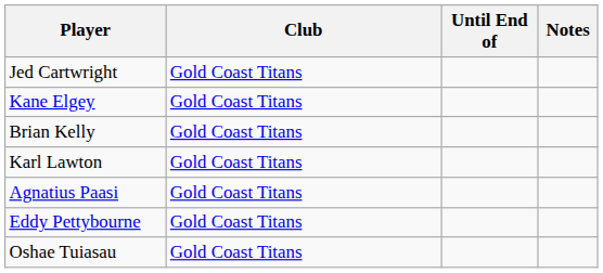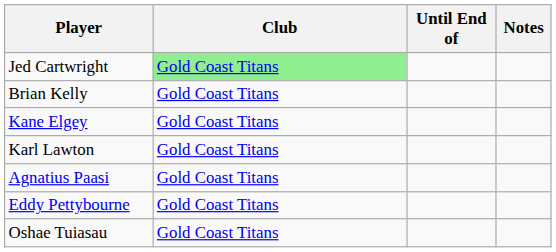Jed Cartwright | Club: no background -> lightgreen background
rows swapped: Kane Elgey <-> Brian Kelly
